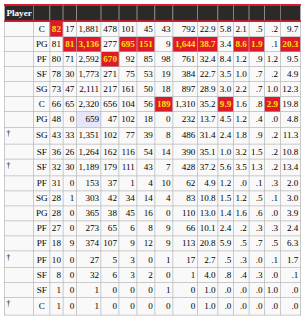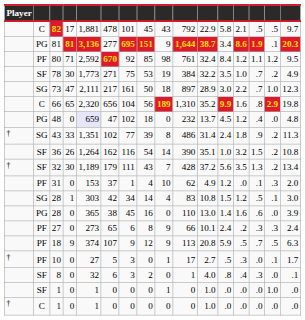82 | column 15: .2 -> .5
80 | column 14: .9 -> 1.1
78 | column 11: 22.7 -> 32.2
